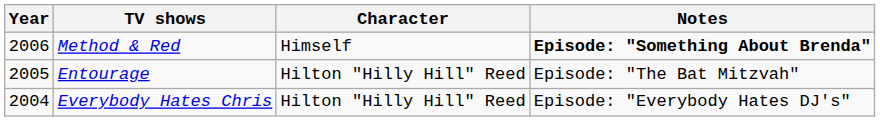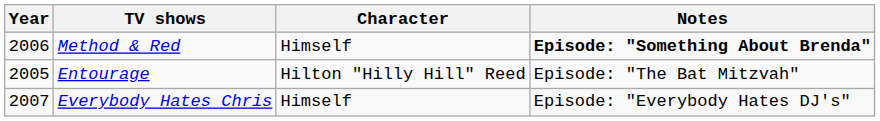Everybody Hates Chris | Year: 2004 -> 2007
Everybody Hates Chris | Character: Hilton "Hilly Hill" Reed -> Himself
